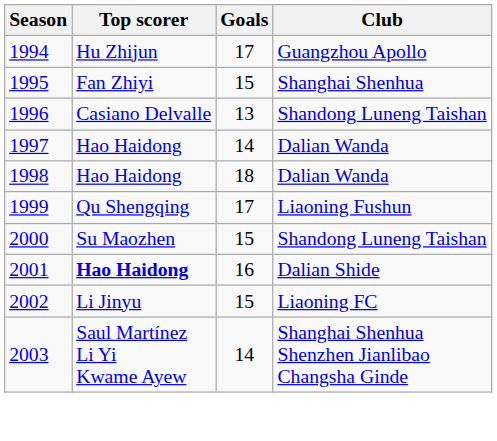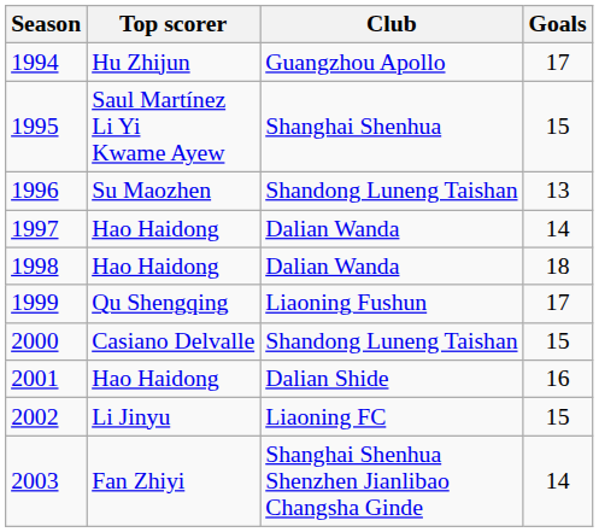columns swapped: Club <-> Goals
1995 | Top scorer: Fan Zhiyi -> Saul Martínez Li Yi Kwame Ayew
1996 | Top scorer: Casiano Delvalle -> Su Maozhen
2000 | Top scorer: Su Maozhen -> Casiano Delvalle
2001 | Top scorer: bold -> normal
2003 | Top scorer: Saul Martínez Li Yi Kwame Ayew -> Fan Zhiyi
